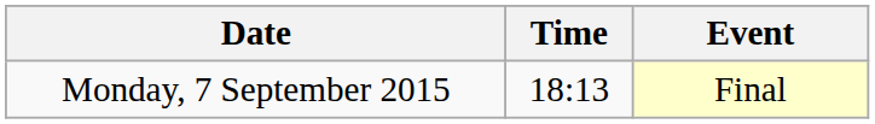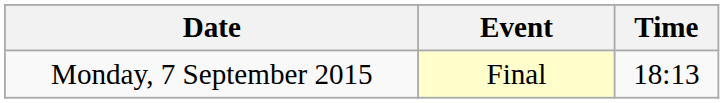columns swapped: Time <-> Event
